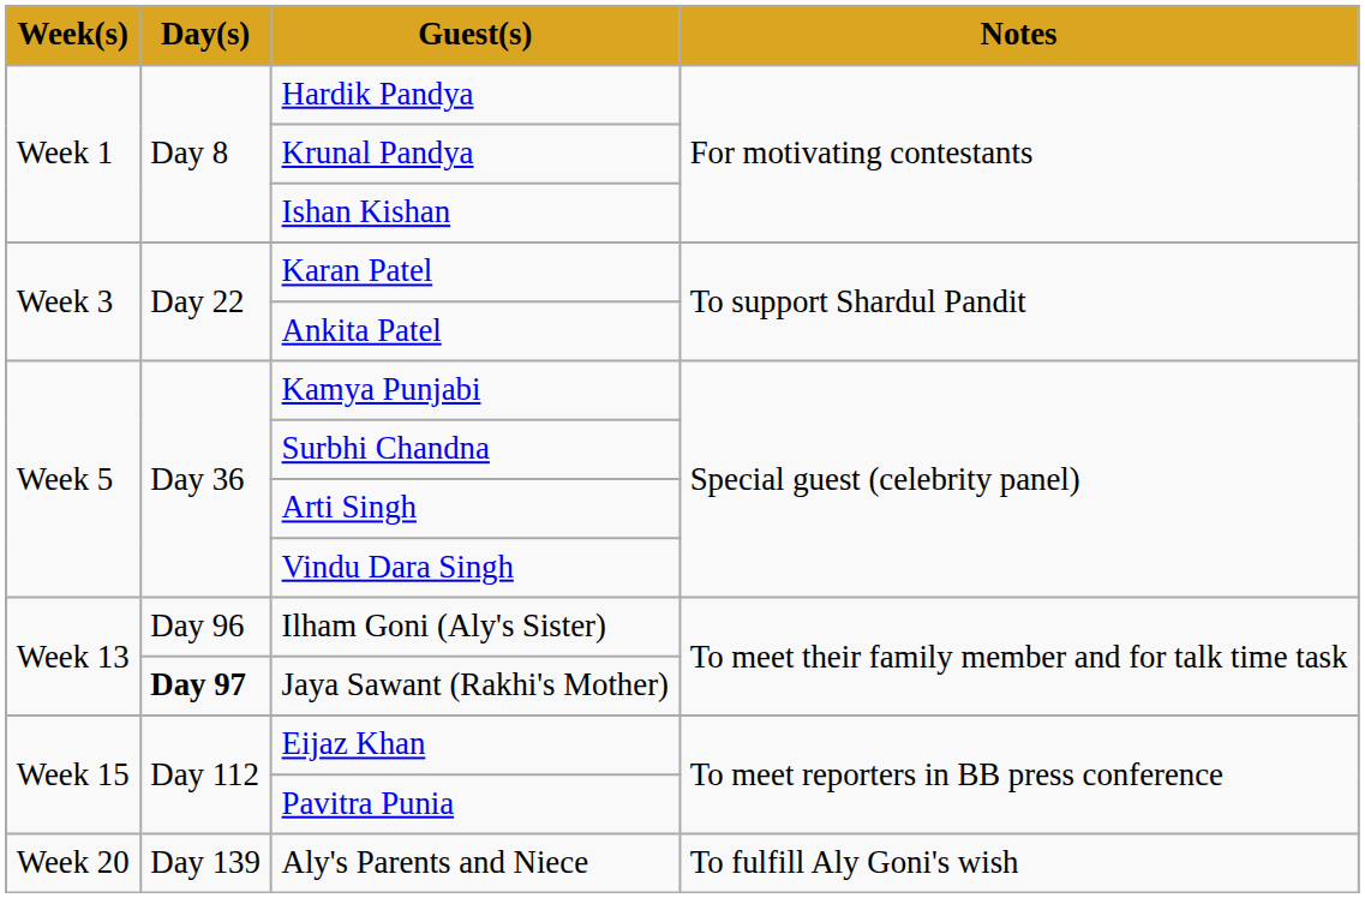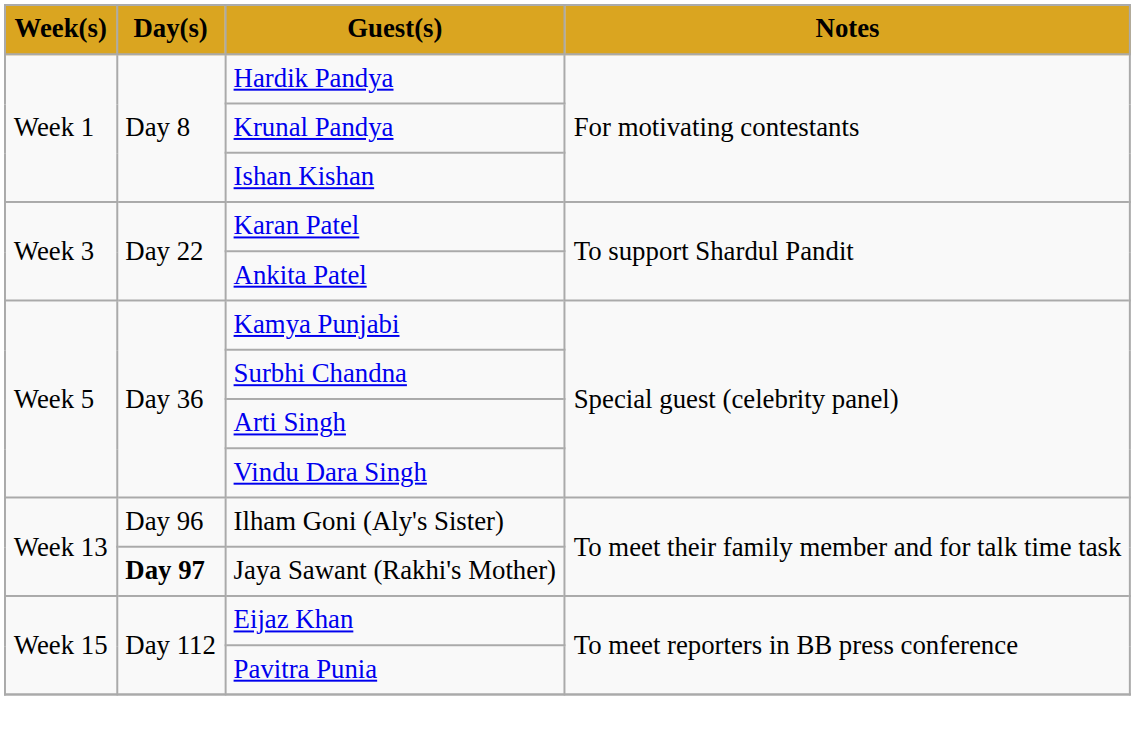- row: Week 20 | Day 139 | Aly's Parents and Niece | To fulfill Aly Goni's wish
